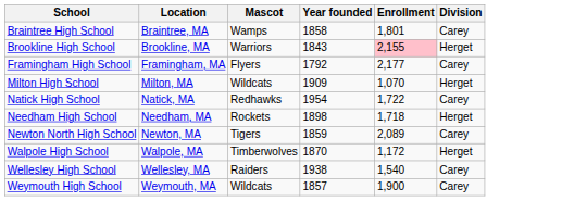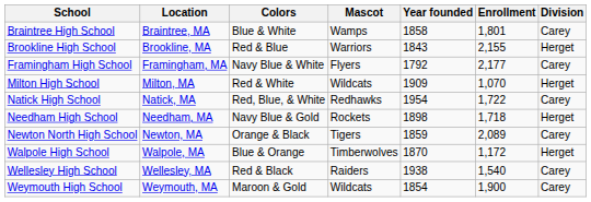+ column: Colors | Blue & White | Red & Blue | Navy Blue & White | Red & White | Red, Blue, & White | Navy Blue & Gold | Orange & Black | Blue & Orange | Red & Black | Maroon & Gold
Brookline High School | Enrollment: pink background -> no background
Weymouth High School | Year founded: 1857 -> 1854
